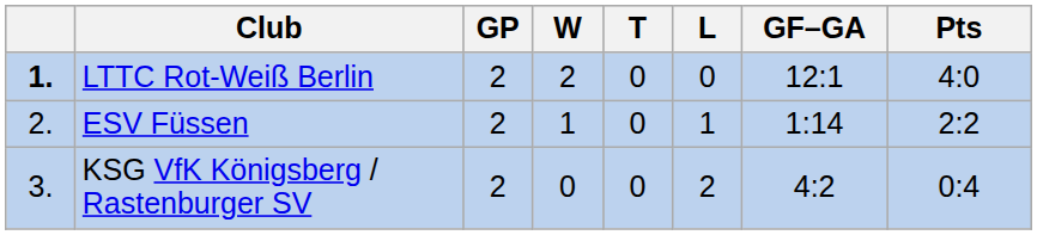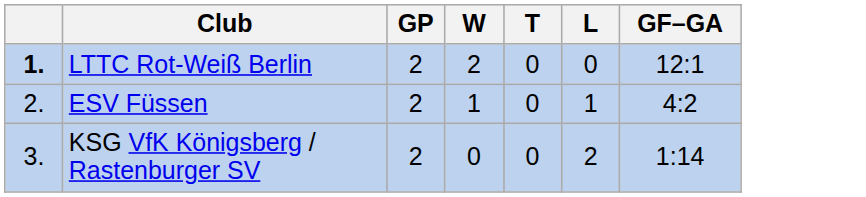- column: Pts | 4:0 | 2:2 | 0:4
ESV Füssen | GF–GA: 1:14 -> 4:2
KSG VfK Königsberg / Rastenburger SV | GF–GA: 4:2 -> 1:14
